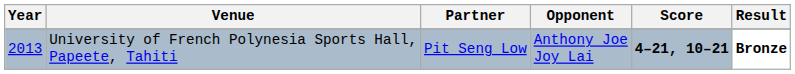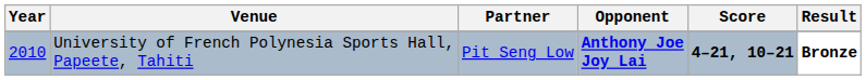University of French Polynesia Sports Hall, Papeete, Tahiti | Year: 2013 -> 2010
University of French Polynesia Sports Hall, Papeete, Tahiti | Opponent: normal -> bold
